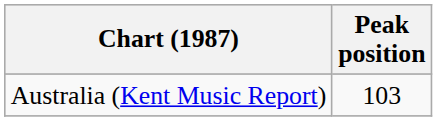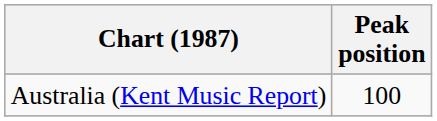Australia (Kent Music Report) | Peak position: 103 -> 100
